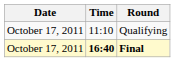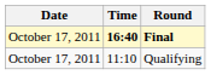rows swapped: Qualifying <-> Final
